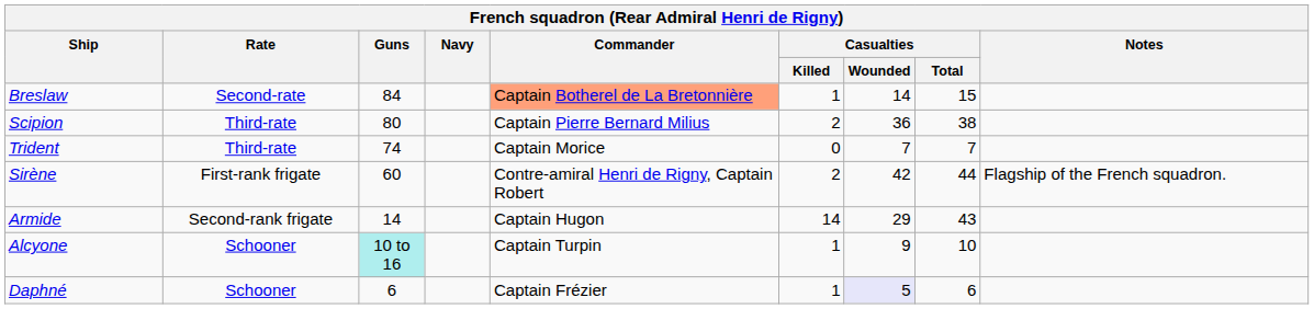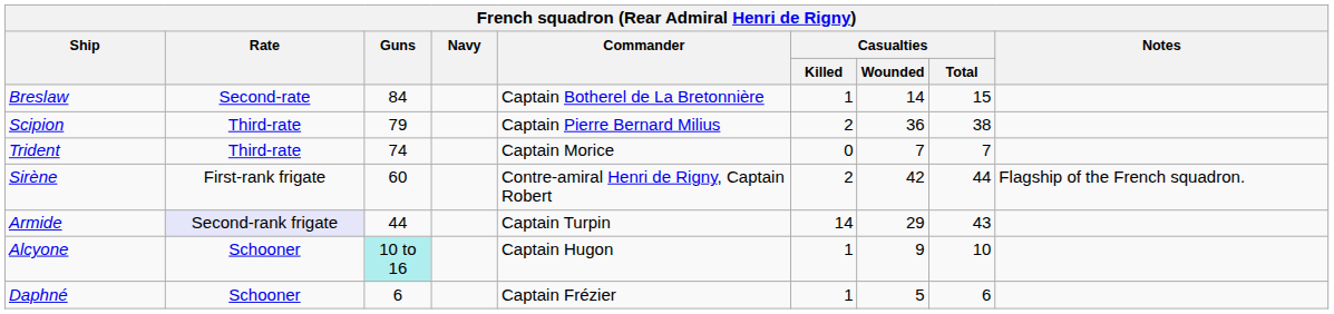Breslaw | Commander: lightsalmon background -> no background
Scipion | Guns: 80 -> 79
Armide | Rate: no background -> lavender background
Armide | Guns: 14 -> 44
Armide | Commander: Captain Hugon -> Captain Turpin
Alcyone | Commander: Captain Turpin -> Captain Hugon
Daphné | Casualties / Wounded: lavender background -> no background
